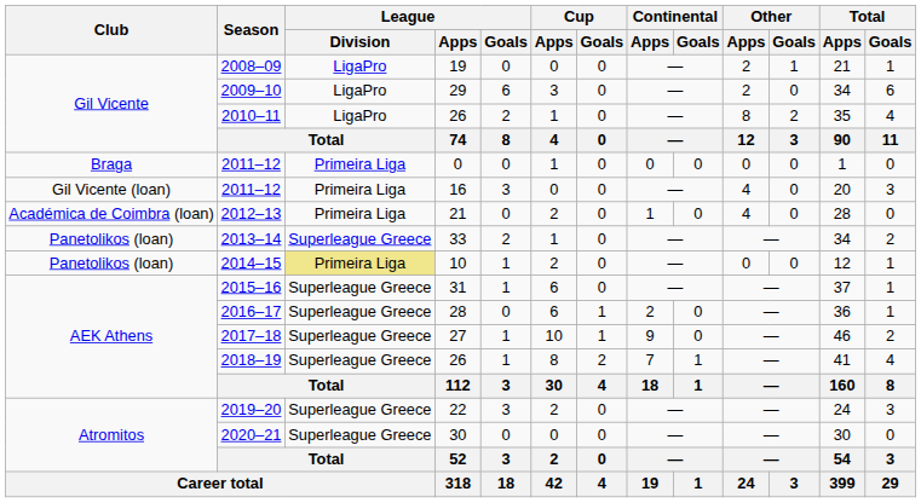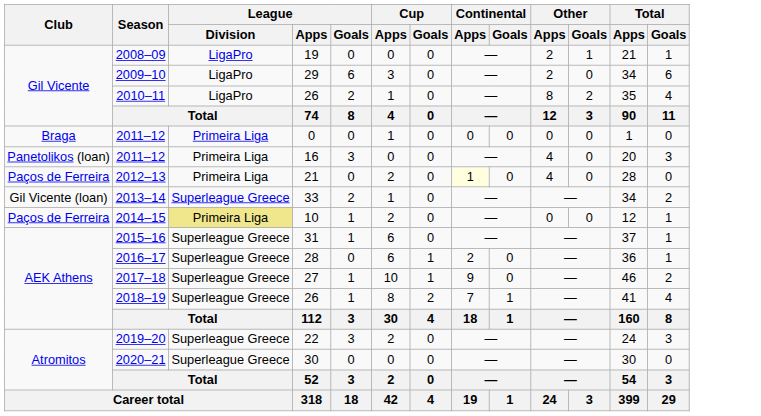2011–12 / 16 | Club: Gil Vicente (loan) -> Panetolikos (loan)
2012–13 | Club: Académica de Coimbra (loan) -> Paços de Ferreira
2012–13 | Continental / Apps: no background -> lightyellow background
2013–14 | Club: Panetolikos (loan) -> Gil Vicente (loan)
2014–15 | Club: Panetolikos (loan) -> Paços de Ferreira
